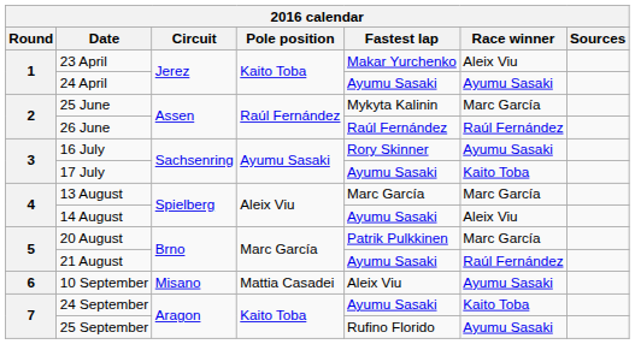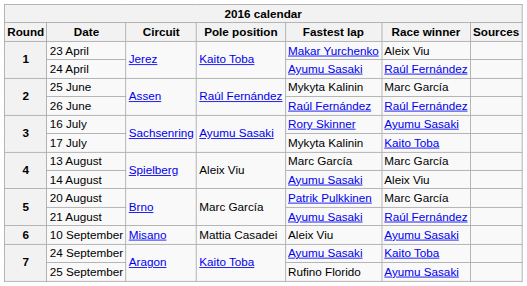24 April | Race winner: Ayumu Sasaki -> Raúl Fernández
17 July | Fastest lap: Ayumu Sasaki -> Mykyta Kalinin
